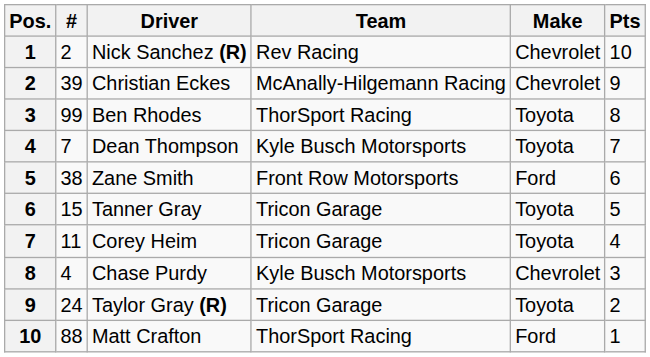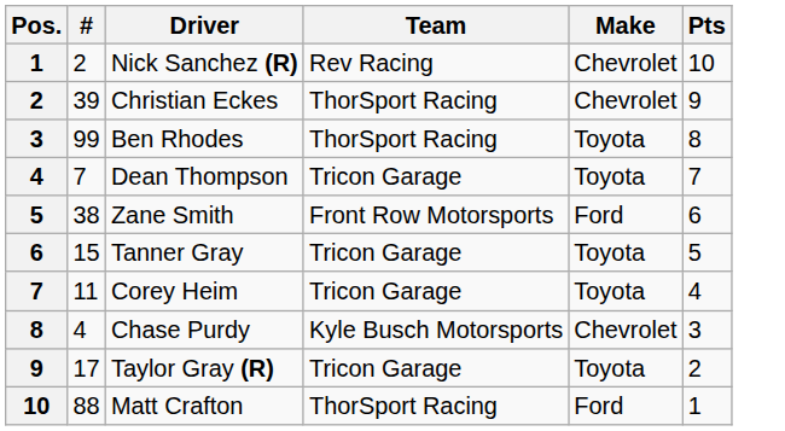Christian Eckes | Team: McAnally-Hilgemann Racing -> ThorSport Racing
Dean Thompson | Team: Kyle Busch Motorsports -> Tricon Garage
Taylor Gray (R) | #: 24 -> 17
